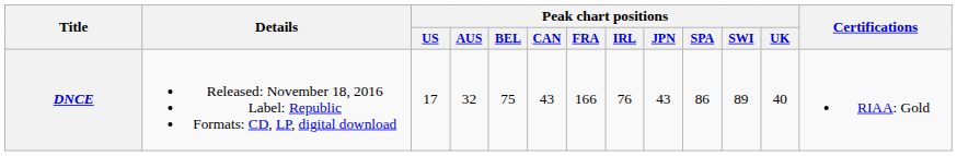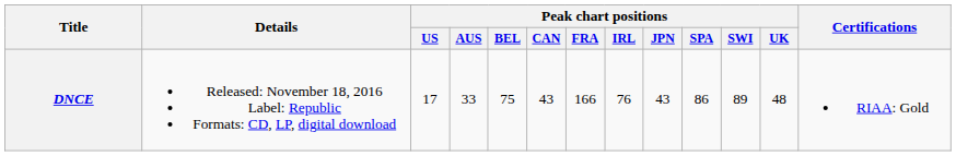DNCE | Peak chart positions / AUS: 32 -> 33
DNCE | Peak chart positions / UK: 40 -> 48
